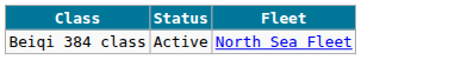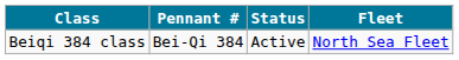+ column: Pennant # | Bei-Qi 384
